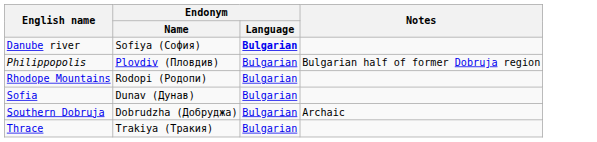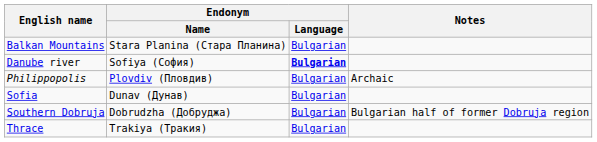+ row: Balkan Mountains | Stara Planina (Стара Планина) | Bulgarian
Philippopolis | Notes: Bulgarian half of former Dobruja region -> Archaic
- row: Rhodope Mountains | Rodopi (Родопи) | Bulgarian
Southern Dobruja | Notes: Archaic -> Bulgarian half of former Dobruja region
